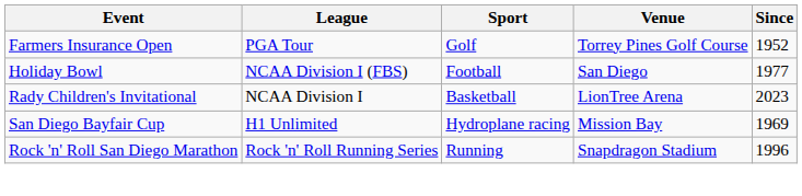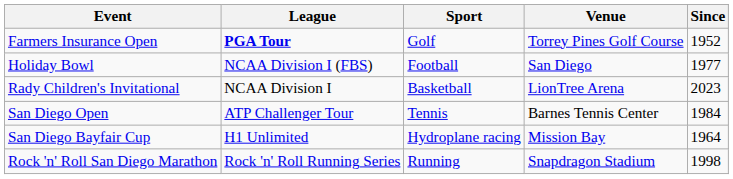Farmers Insurance Open | League: normal -> bold
+ row: San Diego Open | ATP Challenger Tour | Tennis | Barnes Tennis Center | 1984
San Diego Bayfair Cup | Since: 1969 -> 1964
Rock 'n' Roll San Diego Marathon | Since: 1996 -> 1998
